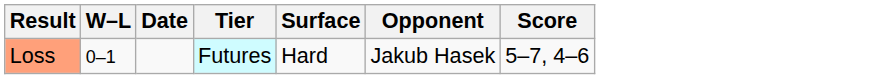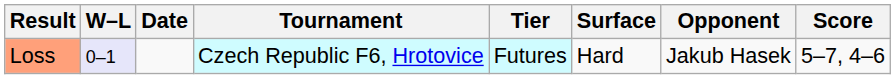+ column: Tournament | Czech Republic F6, Hrotovice
Loss | W–L: no background -> lavender background
